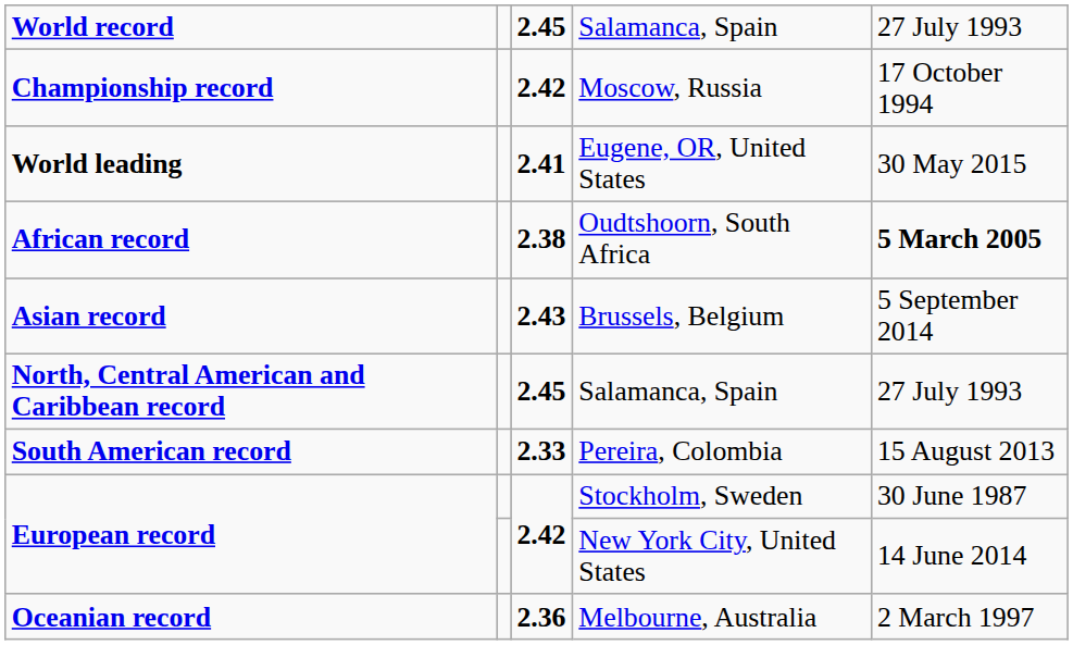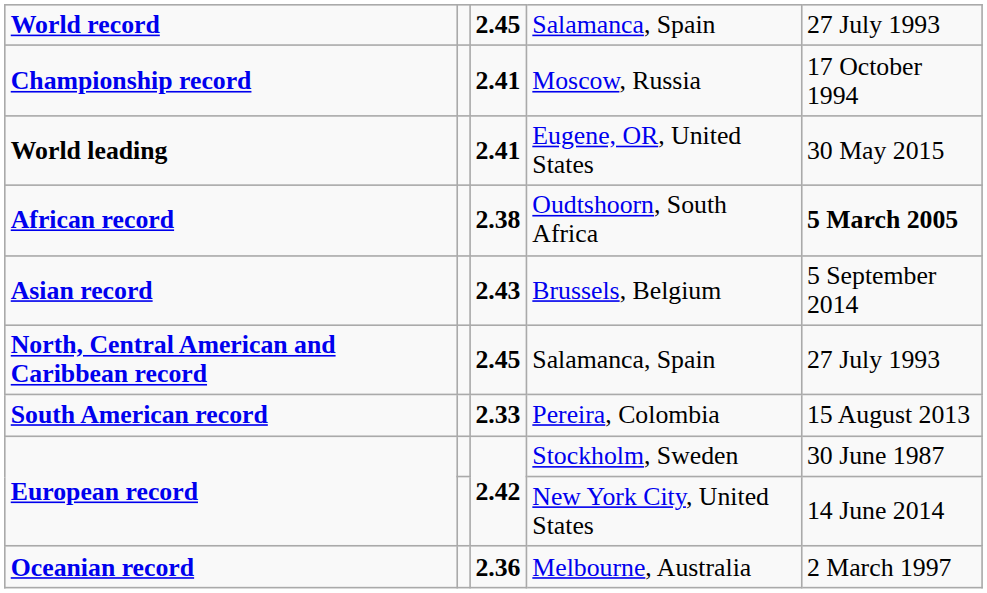Moscow, Russia | column 3: 2.42 -> 2.41
